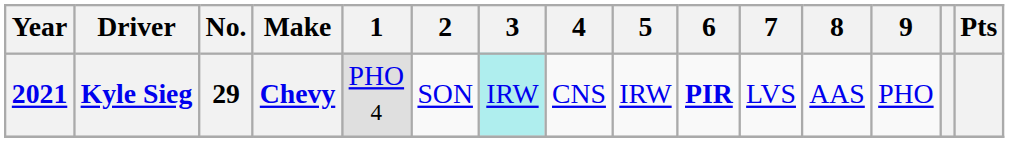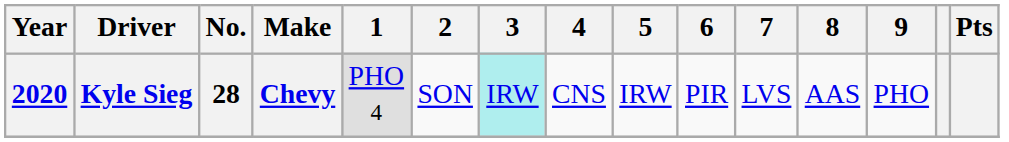Kyle Sieg | Year: 2021 -> 2020
Kyle Sieg | No.: 29 -> 28
Kyle Sieg | 6: bold -> normal
